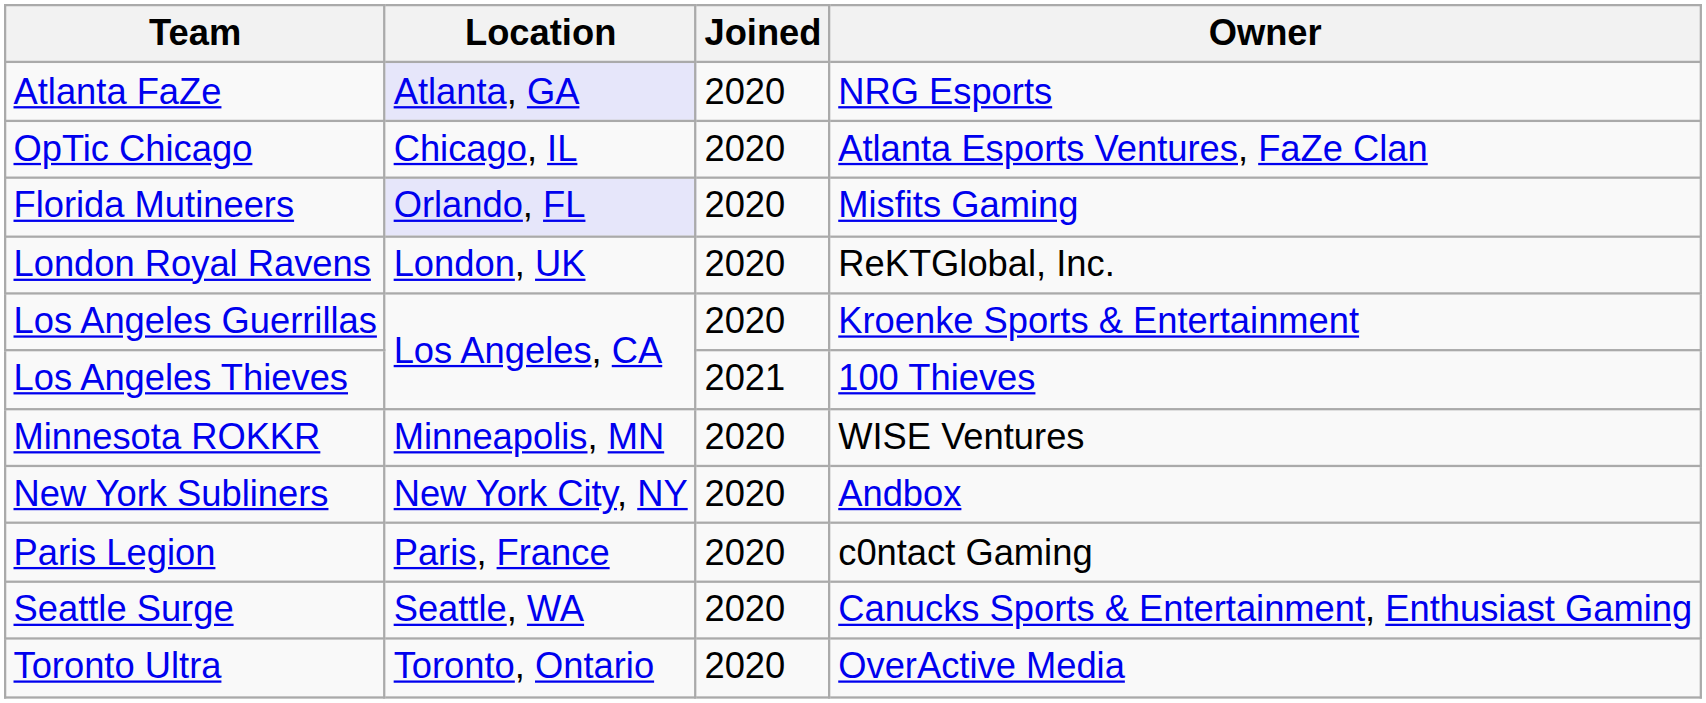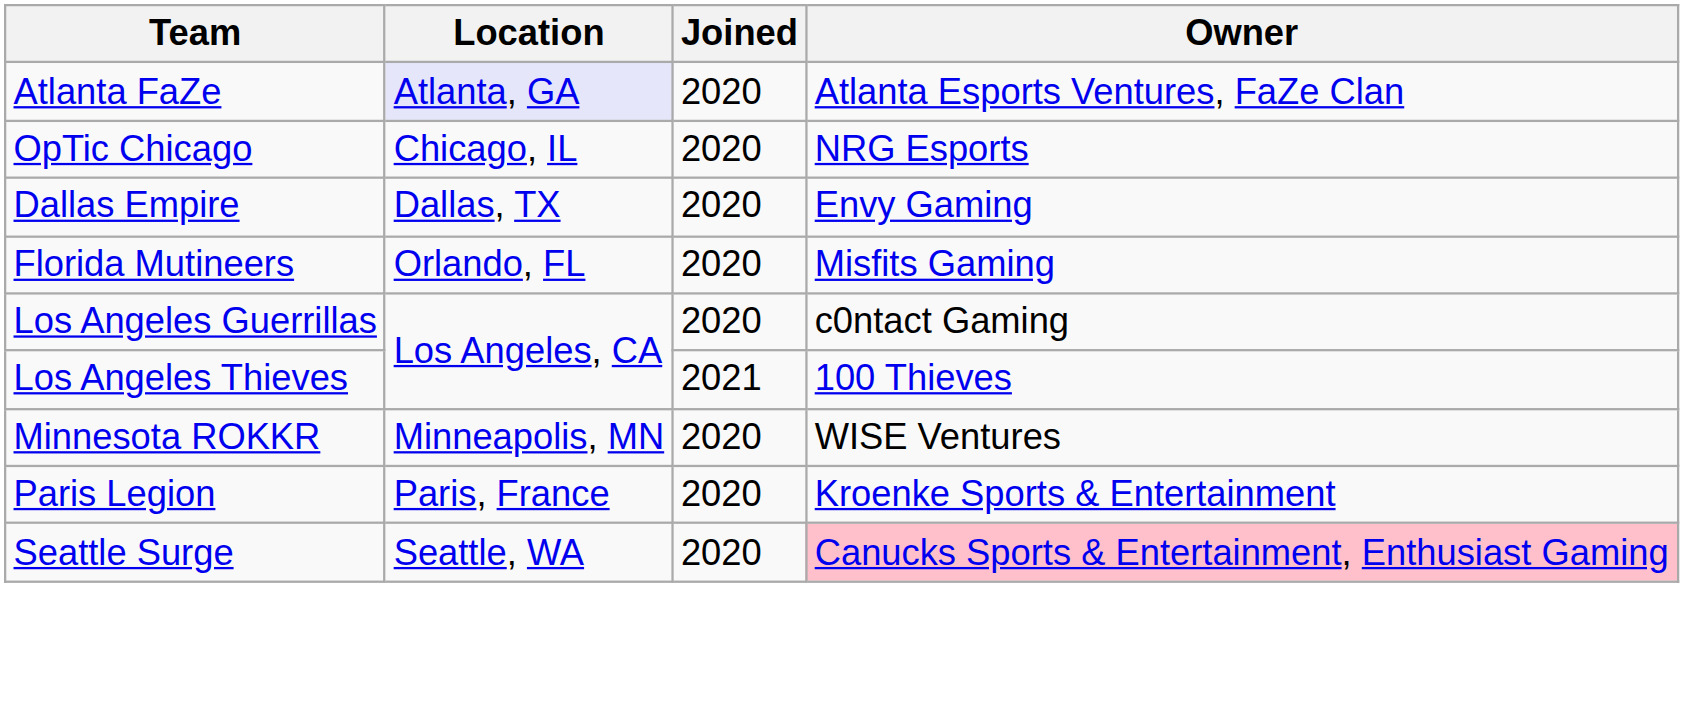Atlanta FaZe | Owner: NRG Esports -> Atlanta Esports Ventures, FaZe Clan
OpTic Chicago | Owner: Atlanta Esports Ventures, FaZe Clan -> NRG Esports
+ row: Dallas Empire | Dallas, TX | 2020 | Envy Gaming
Florida Mutineers | Location: lavender background -> no background
- row: London Royal Ravens | London, UK | 2020 | ReKTGlobal, Inc.
Los Angeles Guerrillas | Owner: Kroenke Sports & Entertainment -> c0ntact Gaming
- row: New York Subliners | New York City, NY | 2020 | Andbox
Paris Legion | Owner: c0ntact Gaming -> Kroenke Sports & Entertainment
Seattle Surge | Owner: no background -> pink background
- row: Toronto Ultra | Toronto, Ontario | 2020 | OverActive Media
